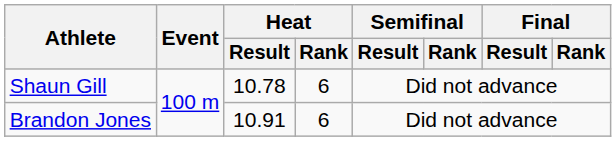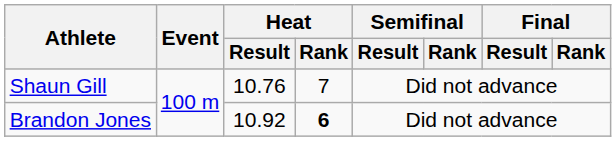Shaun Gill | Heat / Result: 10.78 -> 10.76
Shaun Gill | Heat / Rank: 6 -> 7
Brandon Jones | Heat / Result: 10.91 -> 10.92
Brandon Jones | Heat / Rank: normal -> bold
